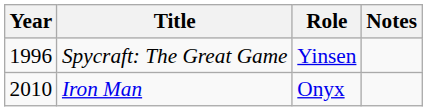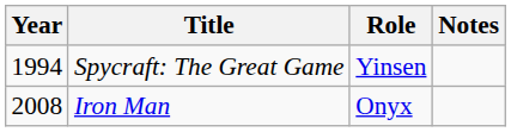Spycraft: The Great Game | Year: 1996 -> 1994
Iron Man | Year: 2010 -> 2008
